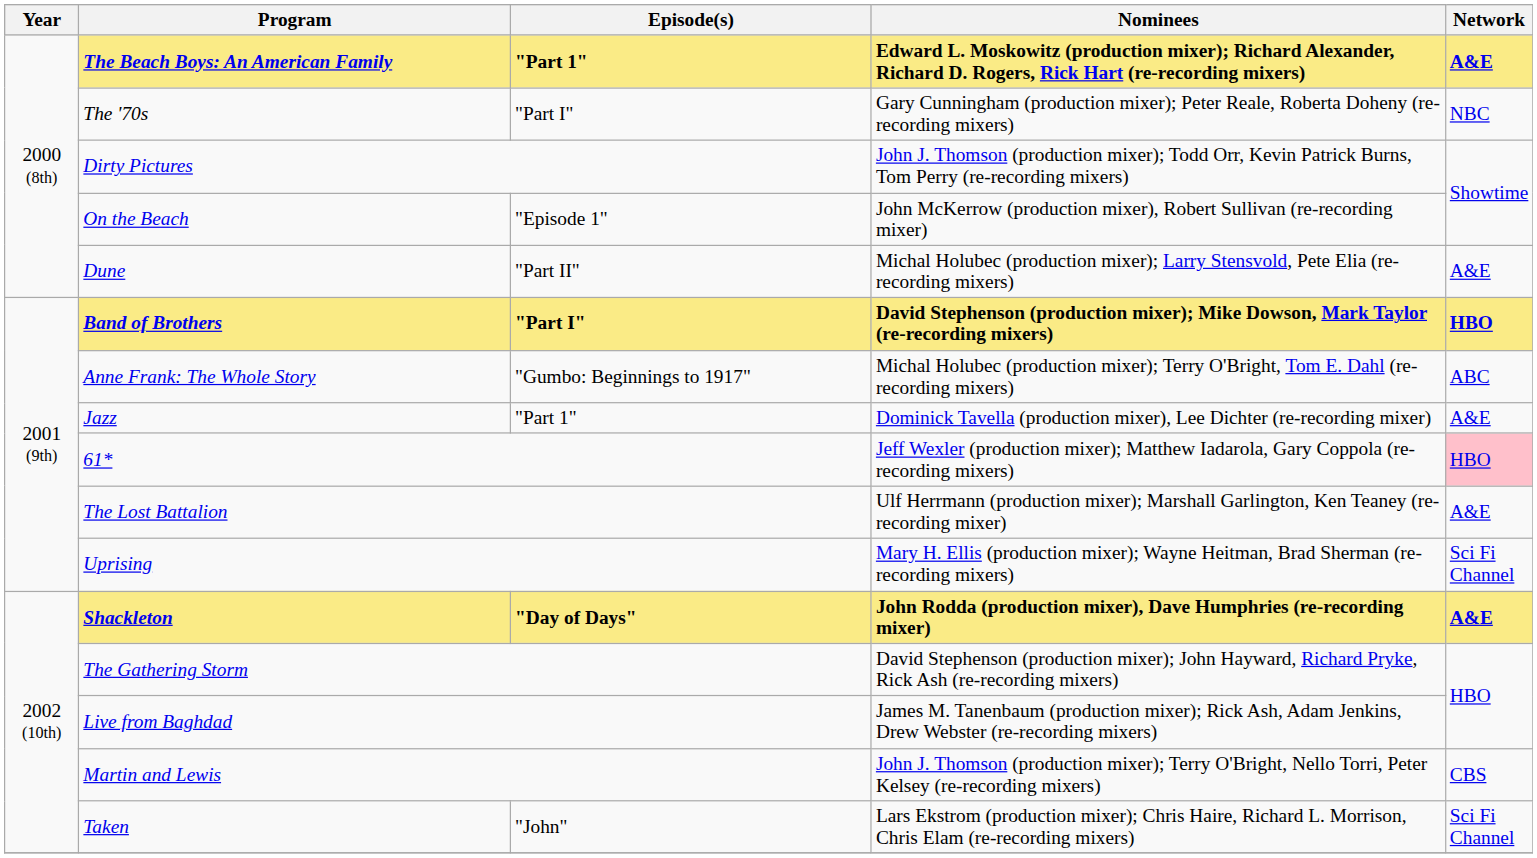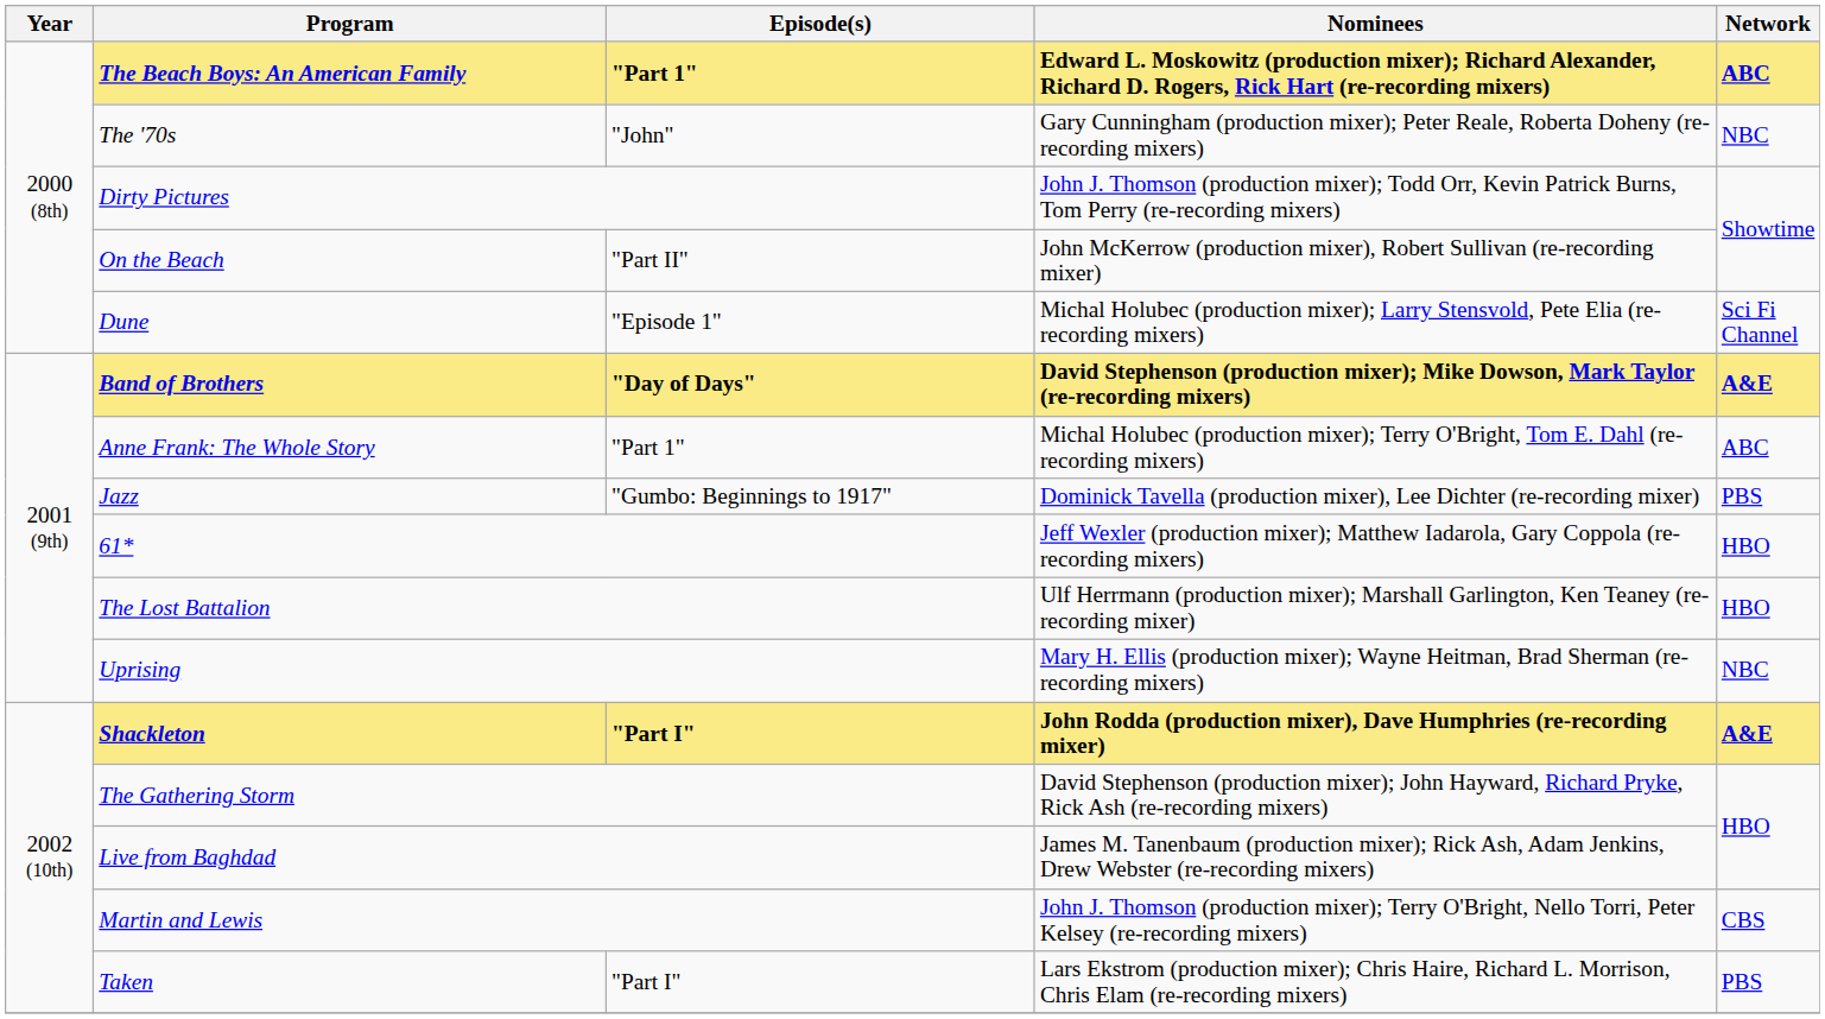The Beach Boys: An American Family | Network: A&E -> ABC
The '70s | Episode(s): "Part I" -> "John"
On the Beach | Episode(s): "Episode 1" -> "Part II"
Dune | Episode(s): "Part II" -> "Episode 1"
Dune | Network: A&E -> Sci Fi Channel
Band of Brothers | Episode(s): "Part I" -> "Day of Days"
Band of Brothers | Network: HBO -> A&E
Anne Frank: The Whole Story | Episode(s): "Gumbo: Beginnings to 1917" -> "Part 1"
Jazz | Episode(s): "Part 1" -> "Gumbo: Beginnings to 1917"
Jazz | Network: A&E -> PBS
61* | Network: pink background -> no background
The Lost Battalion | Network: A&E -> HBO
Uprising | Network: Sci Fi Channel -> NBC
Shackleton | Episode(s): "Day of Days" -> "Part I"
Taken | Episode(s): "John" -> "Part I"
Taken | Network: Sci Fi Channel -> PBS
